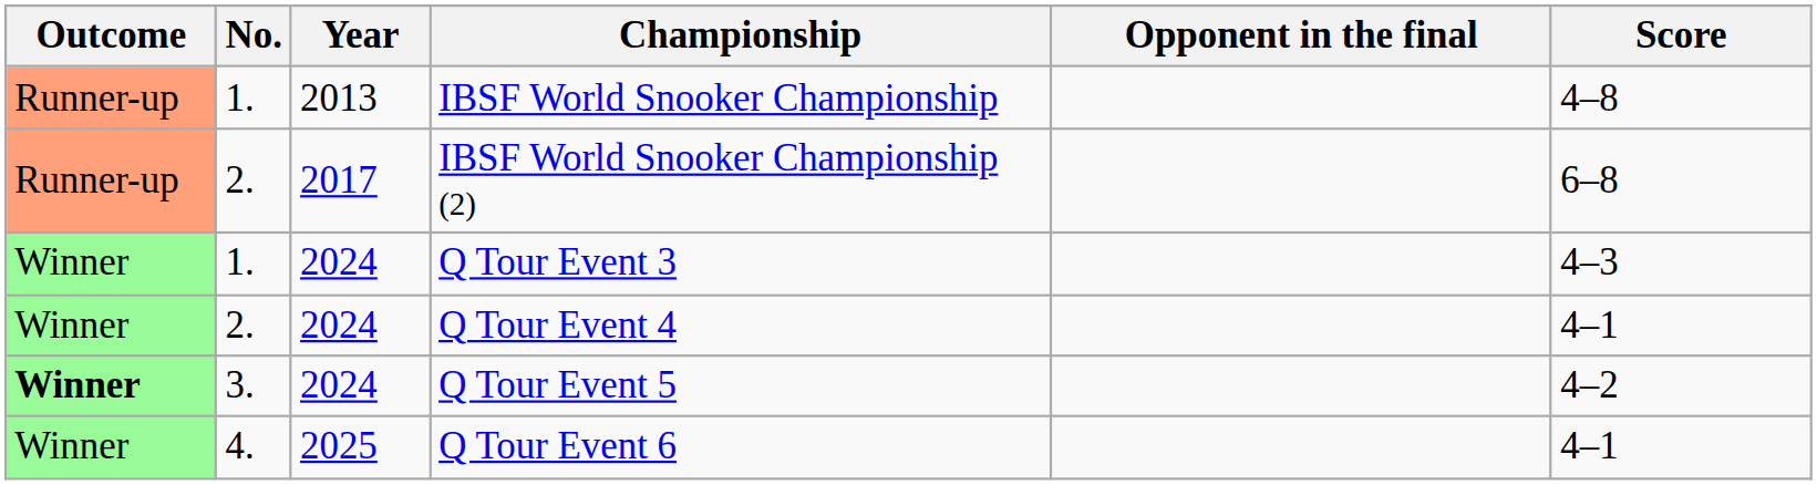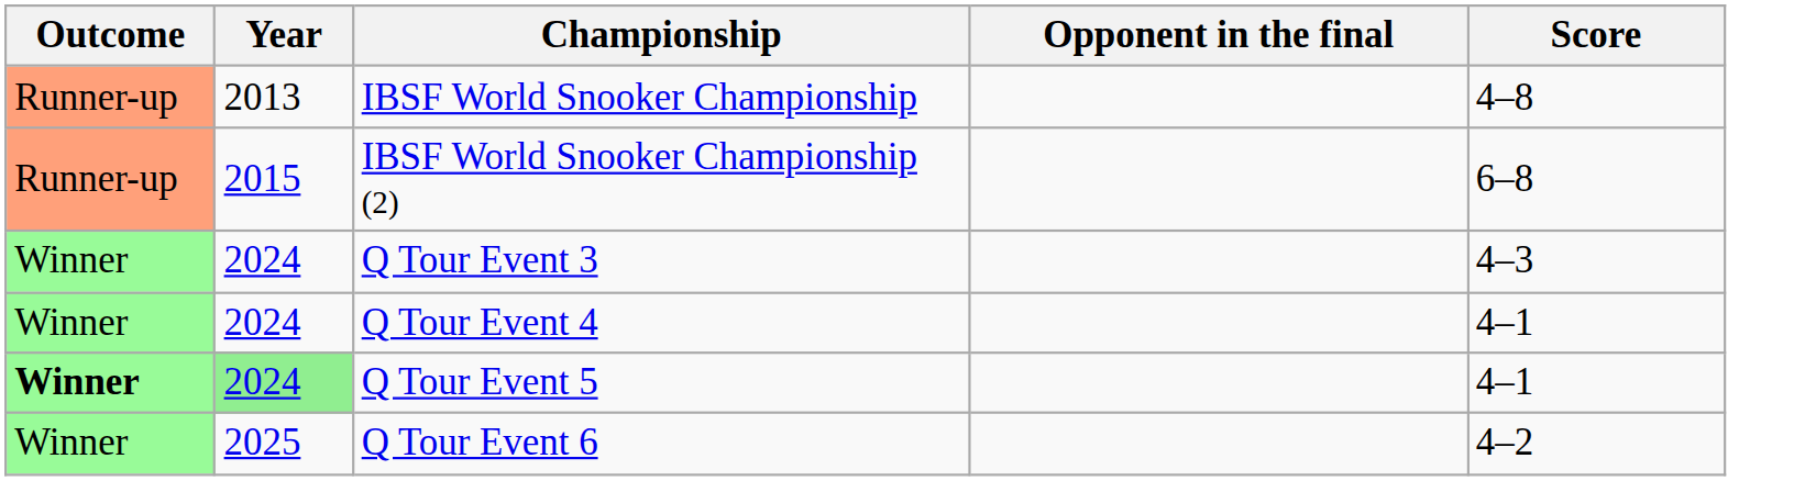- column: No. | 1. | 2. | 1. | 2. | 3. | 4.
IBSF World Snooker Championship (2) | Year: 2017 -> 2015
Q Tour Event 5 | Year: no background -> lightgreen background
Q Tour Event 5 | Score: 4–2 -> 4–1
Q Tour Event 6 | Score: 4–1 -> 4–2
